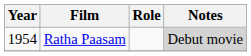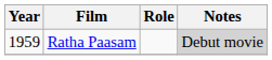Ratha Paasam | Year: 1954 -> 1959
